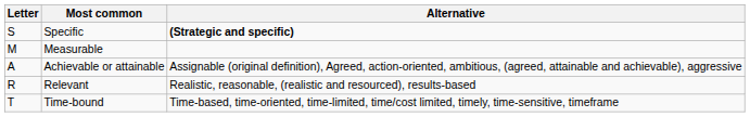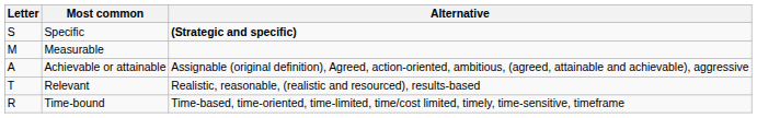Relevant | Letter: R -> T
Time-bound | Letter: T -> R
